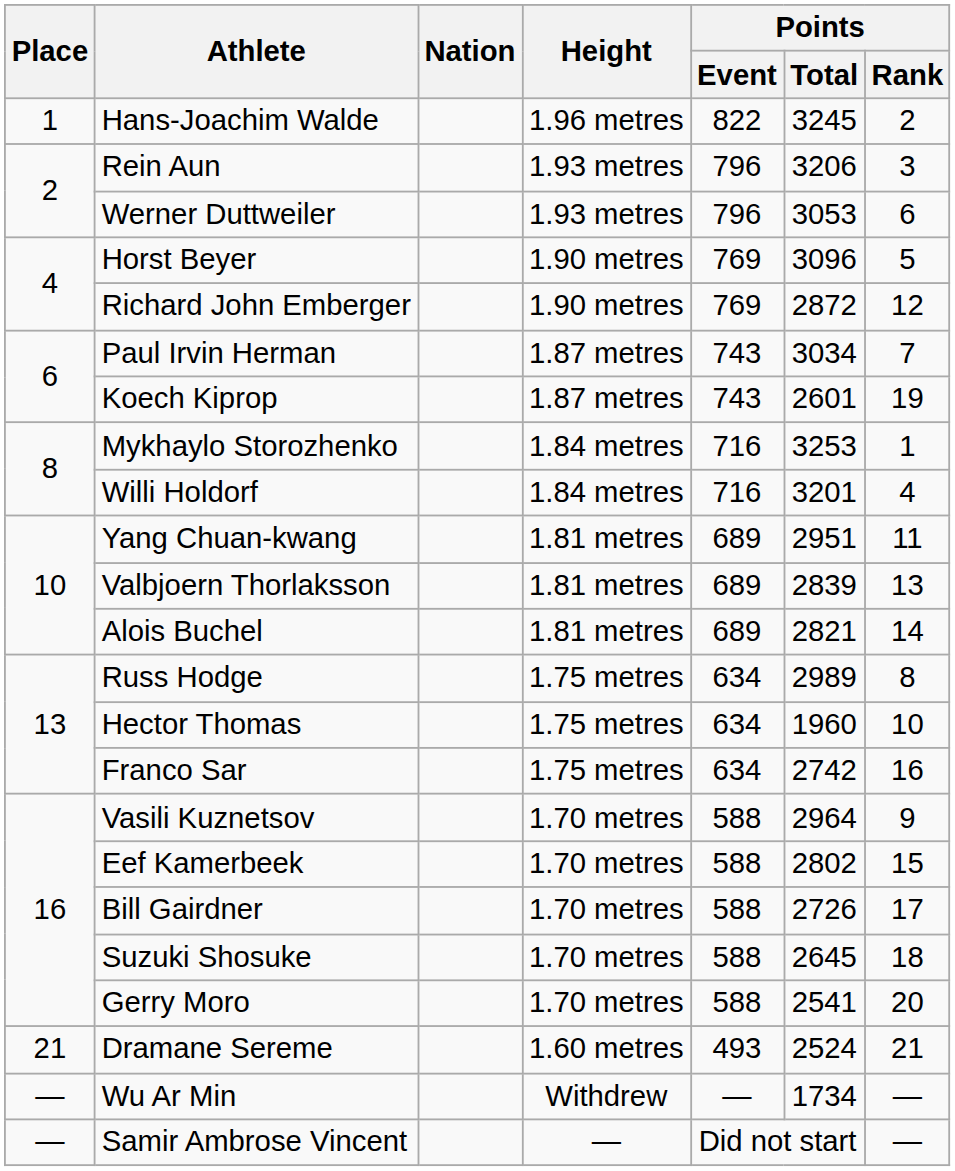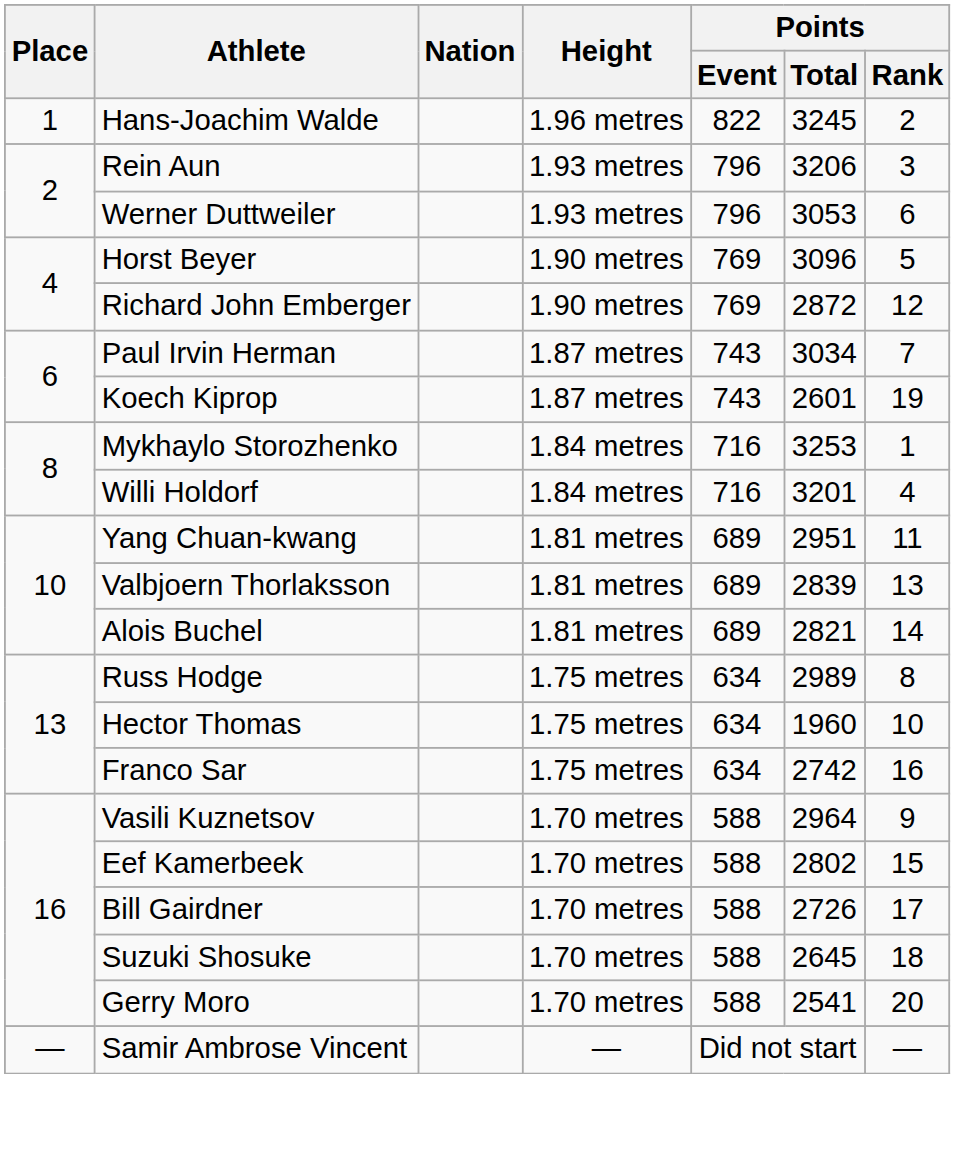- row: 21 | Dramane Sereme | 1.60 metres | 493 | 2524 | 21
- row: — | Wu Ar Min | Withdrew | — | 1734 | —
